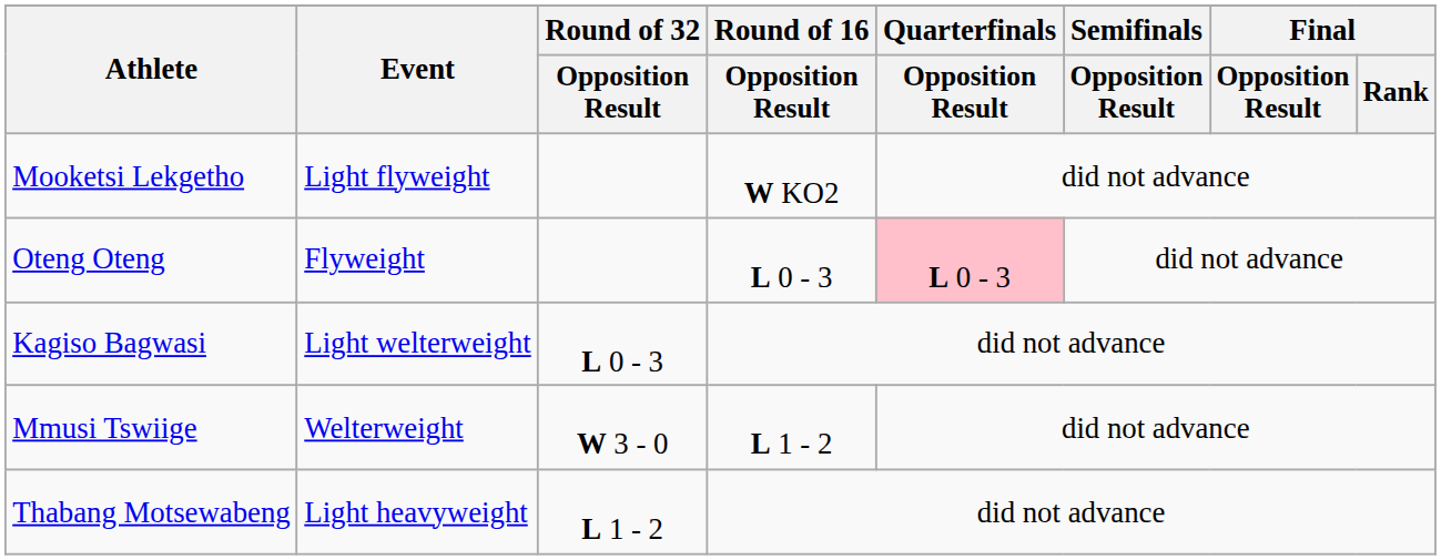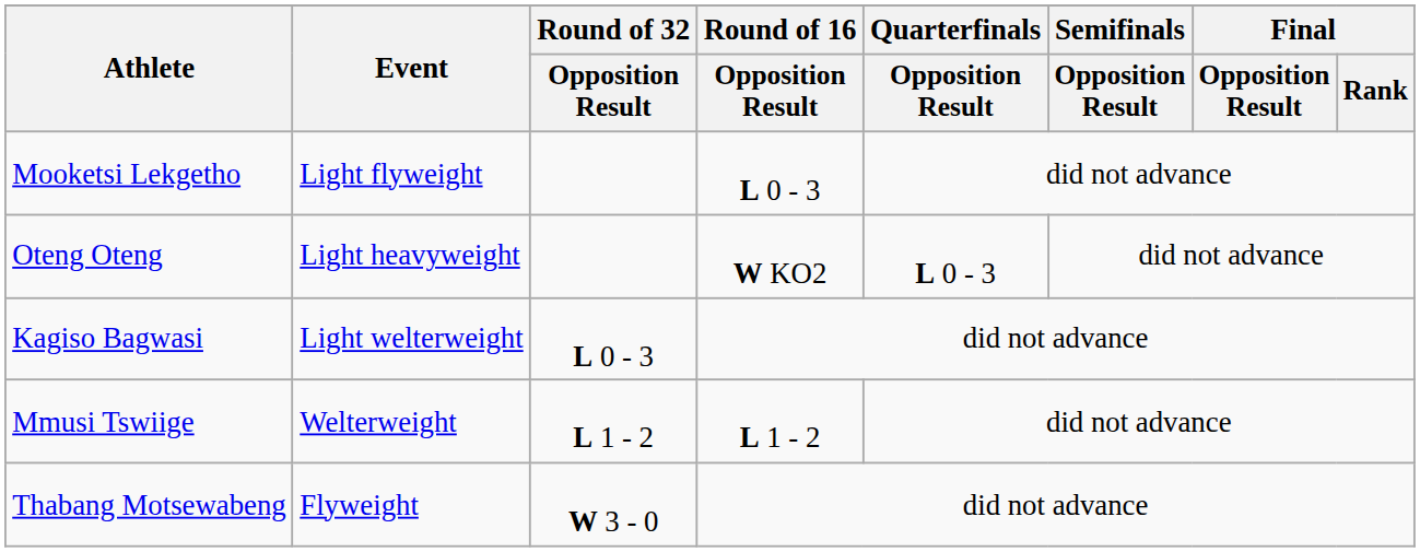Mooketsi Lekgetho | Round of 16 / Opposition Result: W KO2 -> L 0 - 3
Oteng Oteng | Event: Flyweight -> Light heavyweight
Oteng Oteng | Round of 16 / Opposition Result: L 0 - 3 -> W KO2
Oteng Oteng | Quarterfinals / Opposition Result: pink background -> no background
Mmusi Tswiige | Round of 32 / Opposition Result: W 3 - 0 -> L 1 - 2
Thabang Motsewabeng | Event: Light heavyweight -> Flyweight
Thabang Motsewabeng | Round of 32 / Opposition Result: L 1 - 2 -> W 3 - 0
